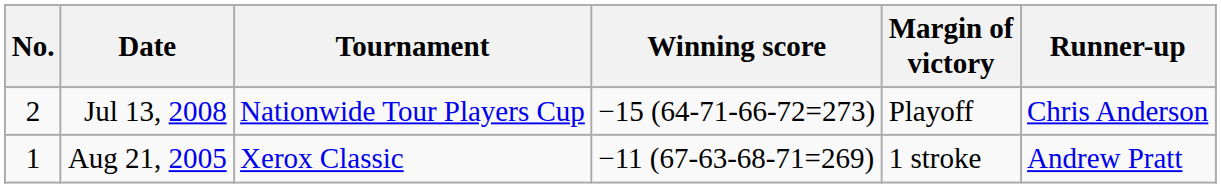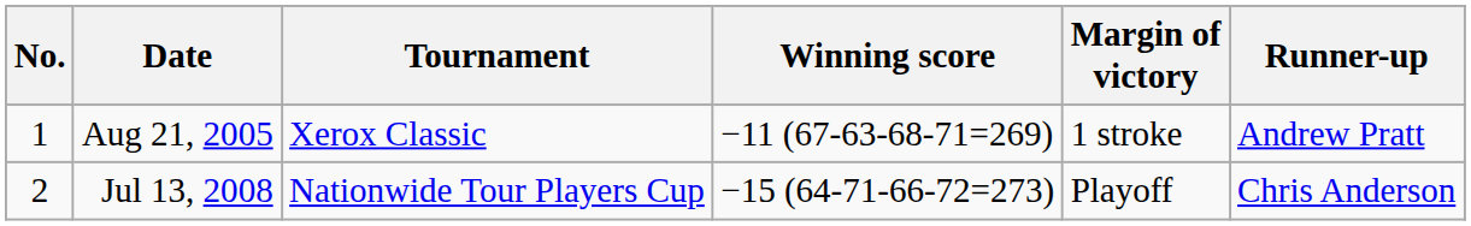rows swapped: Aug 21, 2005 <-> Jul 13, 2008
